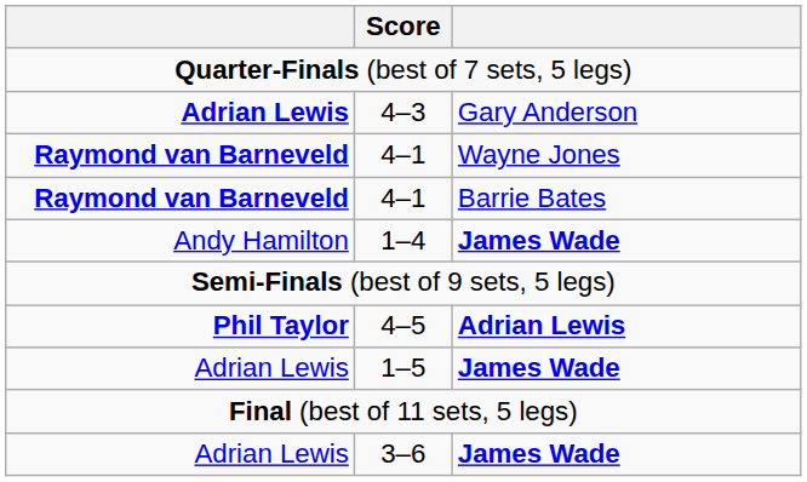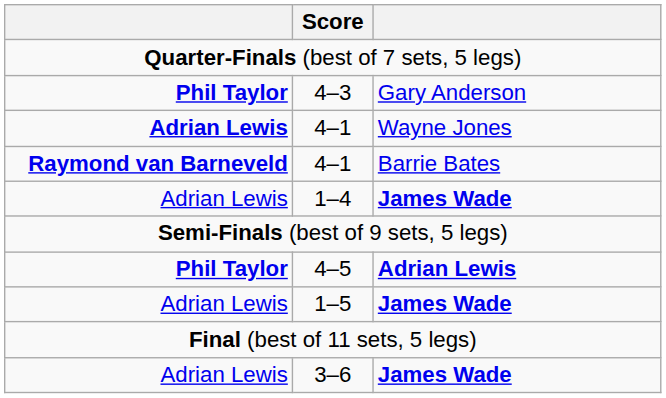4–3 | column 1: Adrian Lewis -> Phil Taylor
4–1 / Wayne Jones | column 1: Raymond van Barneveld -> Adrian Lewis
1–4 | column 1: Andy Hamilton -> Adrian Lewis
